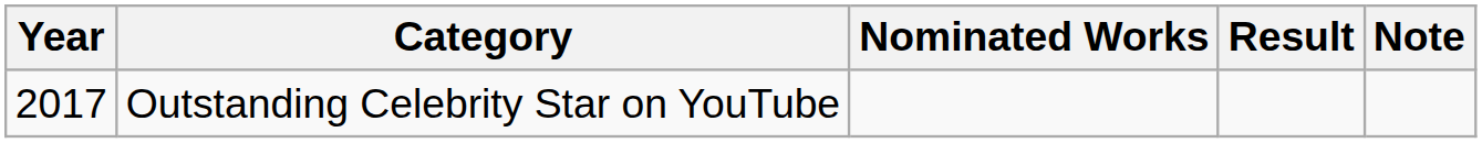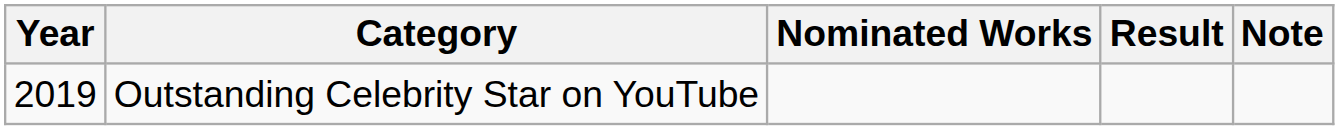Outstanding Celebrity Star on YouTube | Year: 2017 -> 2019
